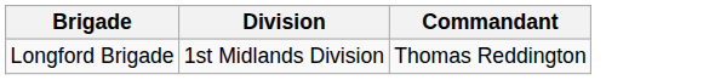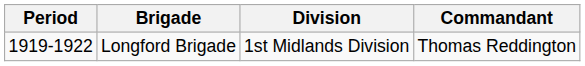+ column: Period | 1919-1922
